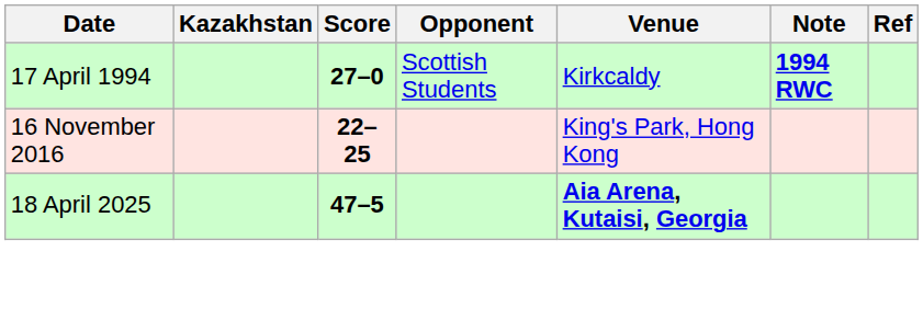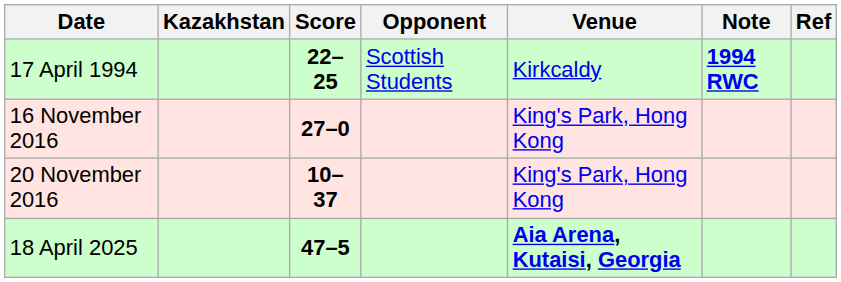17 April 1994 | Score: 27–0 -> 22–25
16 November 2016 | Score: 22–25 -> 27–0
+ row: 20 November 2016 | 10–37 | King's Park, Hong Kong
